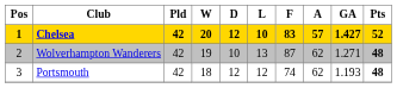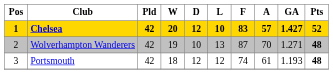Wolverhampton Wanderers | A: 62 -> 70
Portsmouth | A: 62 -> 61
